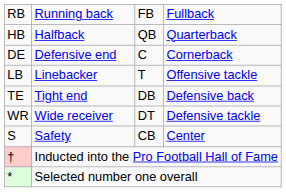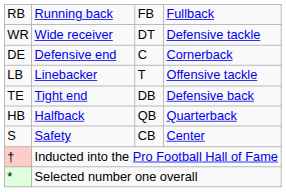rows swapped: HB <-> WR
